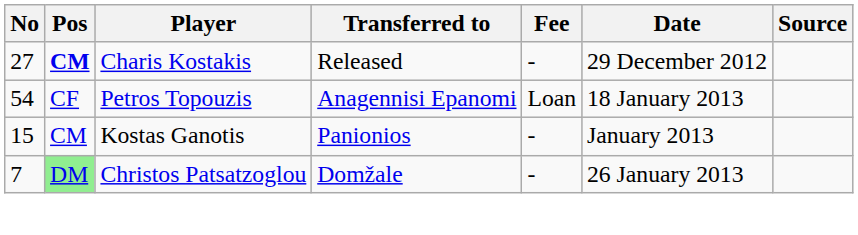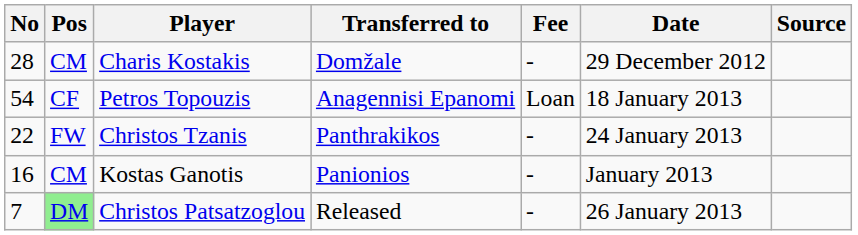Charis Kostakis | No: 27 -> 28
Charis Kostakis | Pos: bold -> normal
Charis Kostakis | Transferred to: Released -> Domžale
+ row: 22 | FW | Christos Tzanis | Panthrakikos | - | 24 January 2013
Kostas Ganotis | No: 15 -> 16
Christos Patsatzoglou | Transferred to: Domžale -> Released
